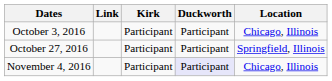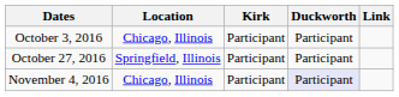columns swapped: Location <-> Link
